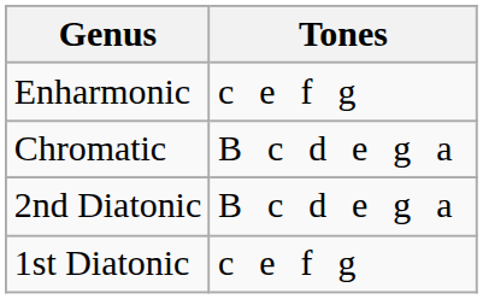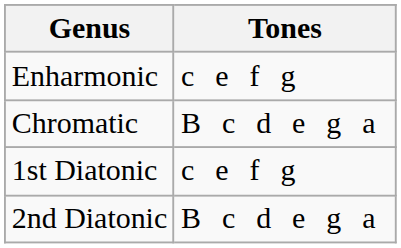rows swapped: 1st Diatonic <-> 2nd Diatonic
